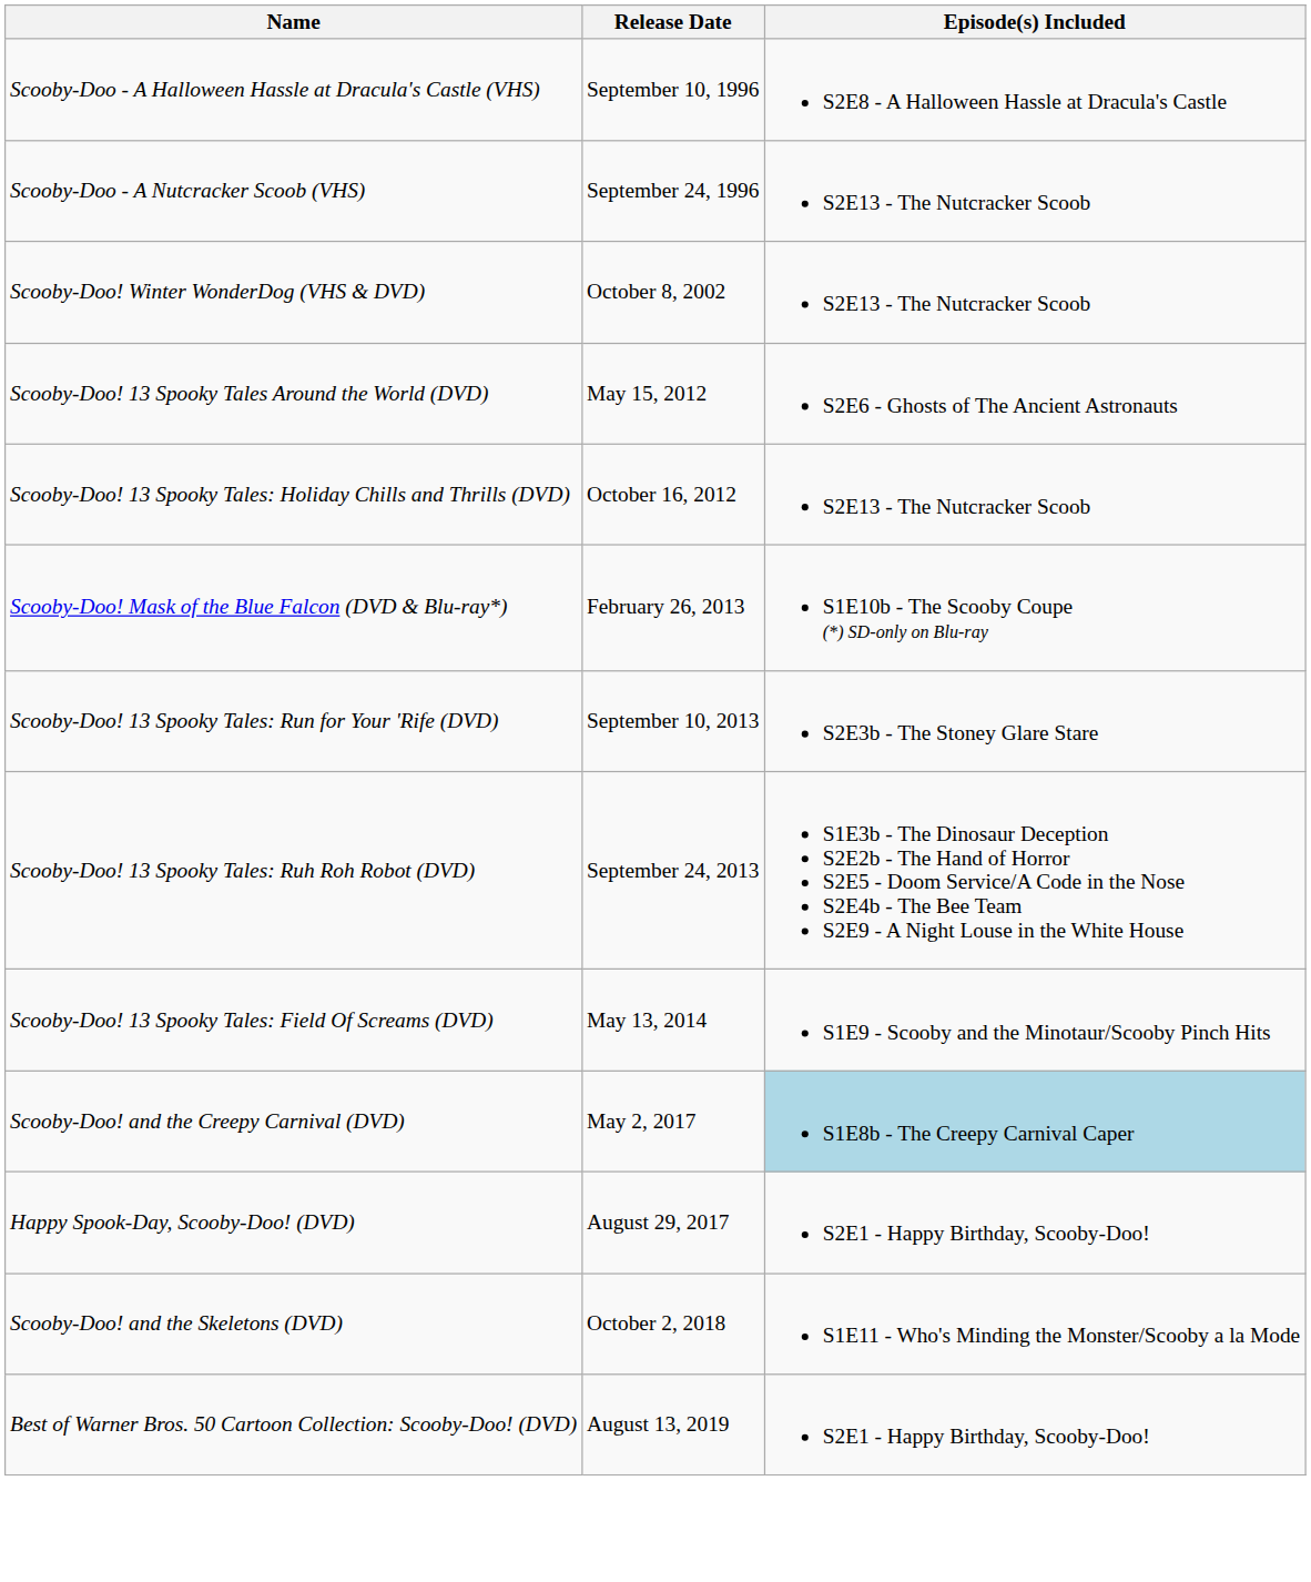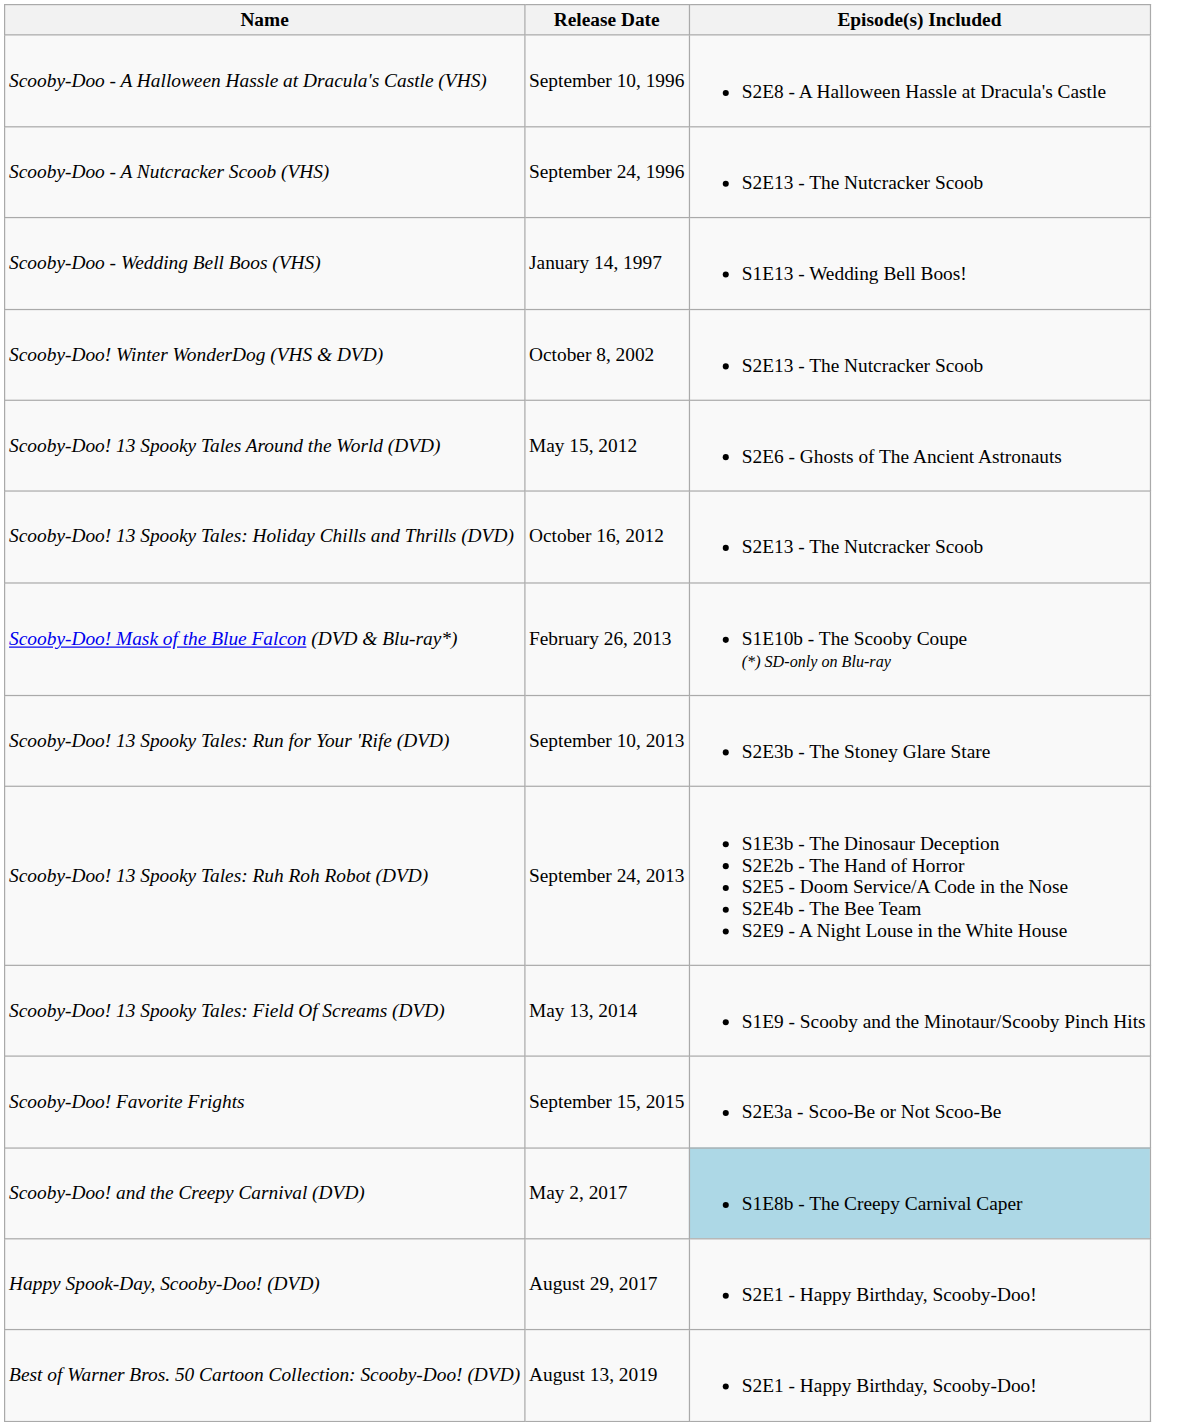+ row: Scooby-Doo - Wedding Bell Boos (VHS) | January 14, 1997 | S1E13 - Wedding Bell Boos!
+ row: Scooby-Doo! Favorite Frights | September 15, 2015 | S2E3a - Scoo-Be or Not Scoo-Be
- row: Scooby-Doo! and the Skeletons (DVD) | October 2, 2018 | S1E11 - Who's Minding the Monster/Scooby a la Mode
